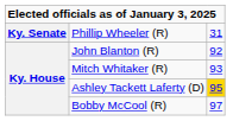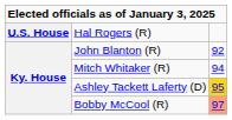+ row: U.S. House | Hal Rogers (R)
- row: Ky. Senate | Phillip Wheeler (R) | 31
Mitch Whitaker (R) | column 3: 93 -> 94
Bobby McCool (R) | column 3: no background -> lightsalmon background
